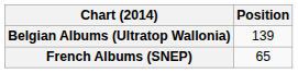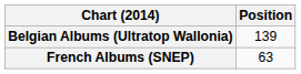French Albums (SNEP) | Position: 65 -> 63
